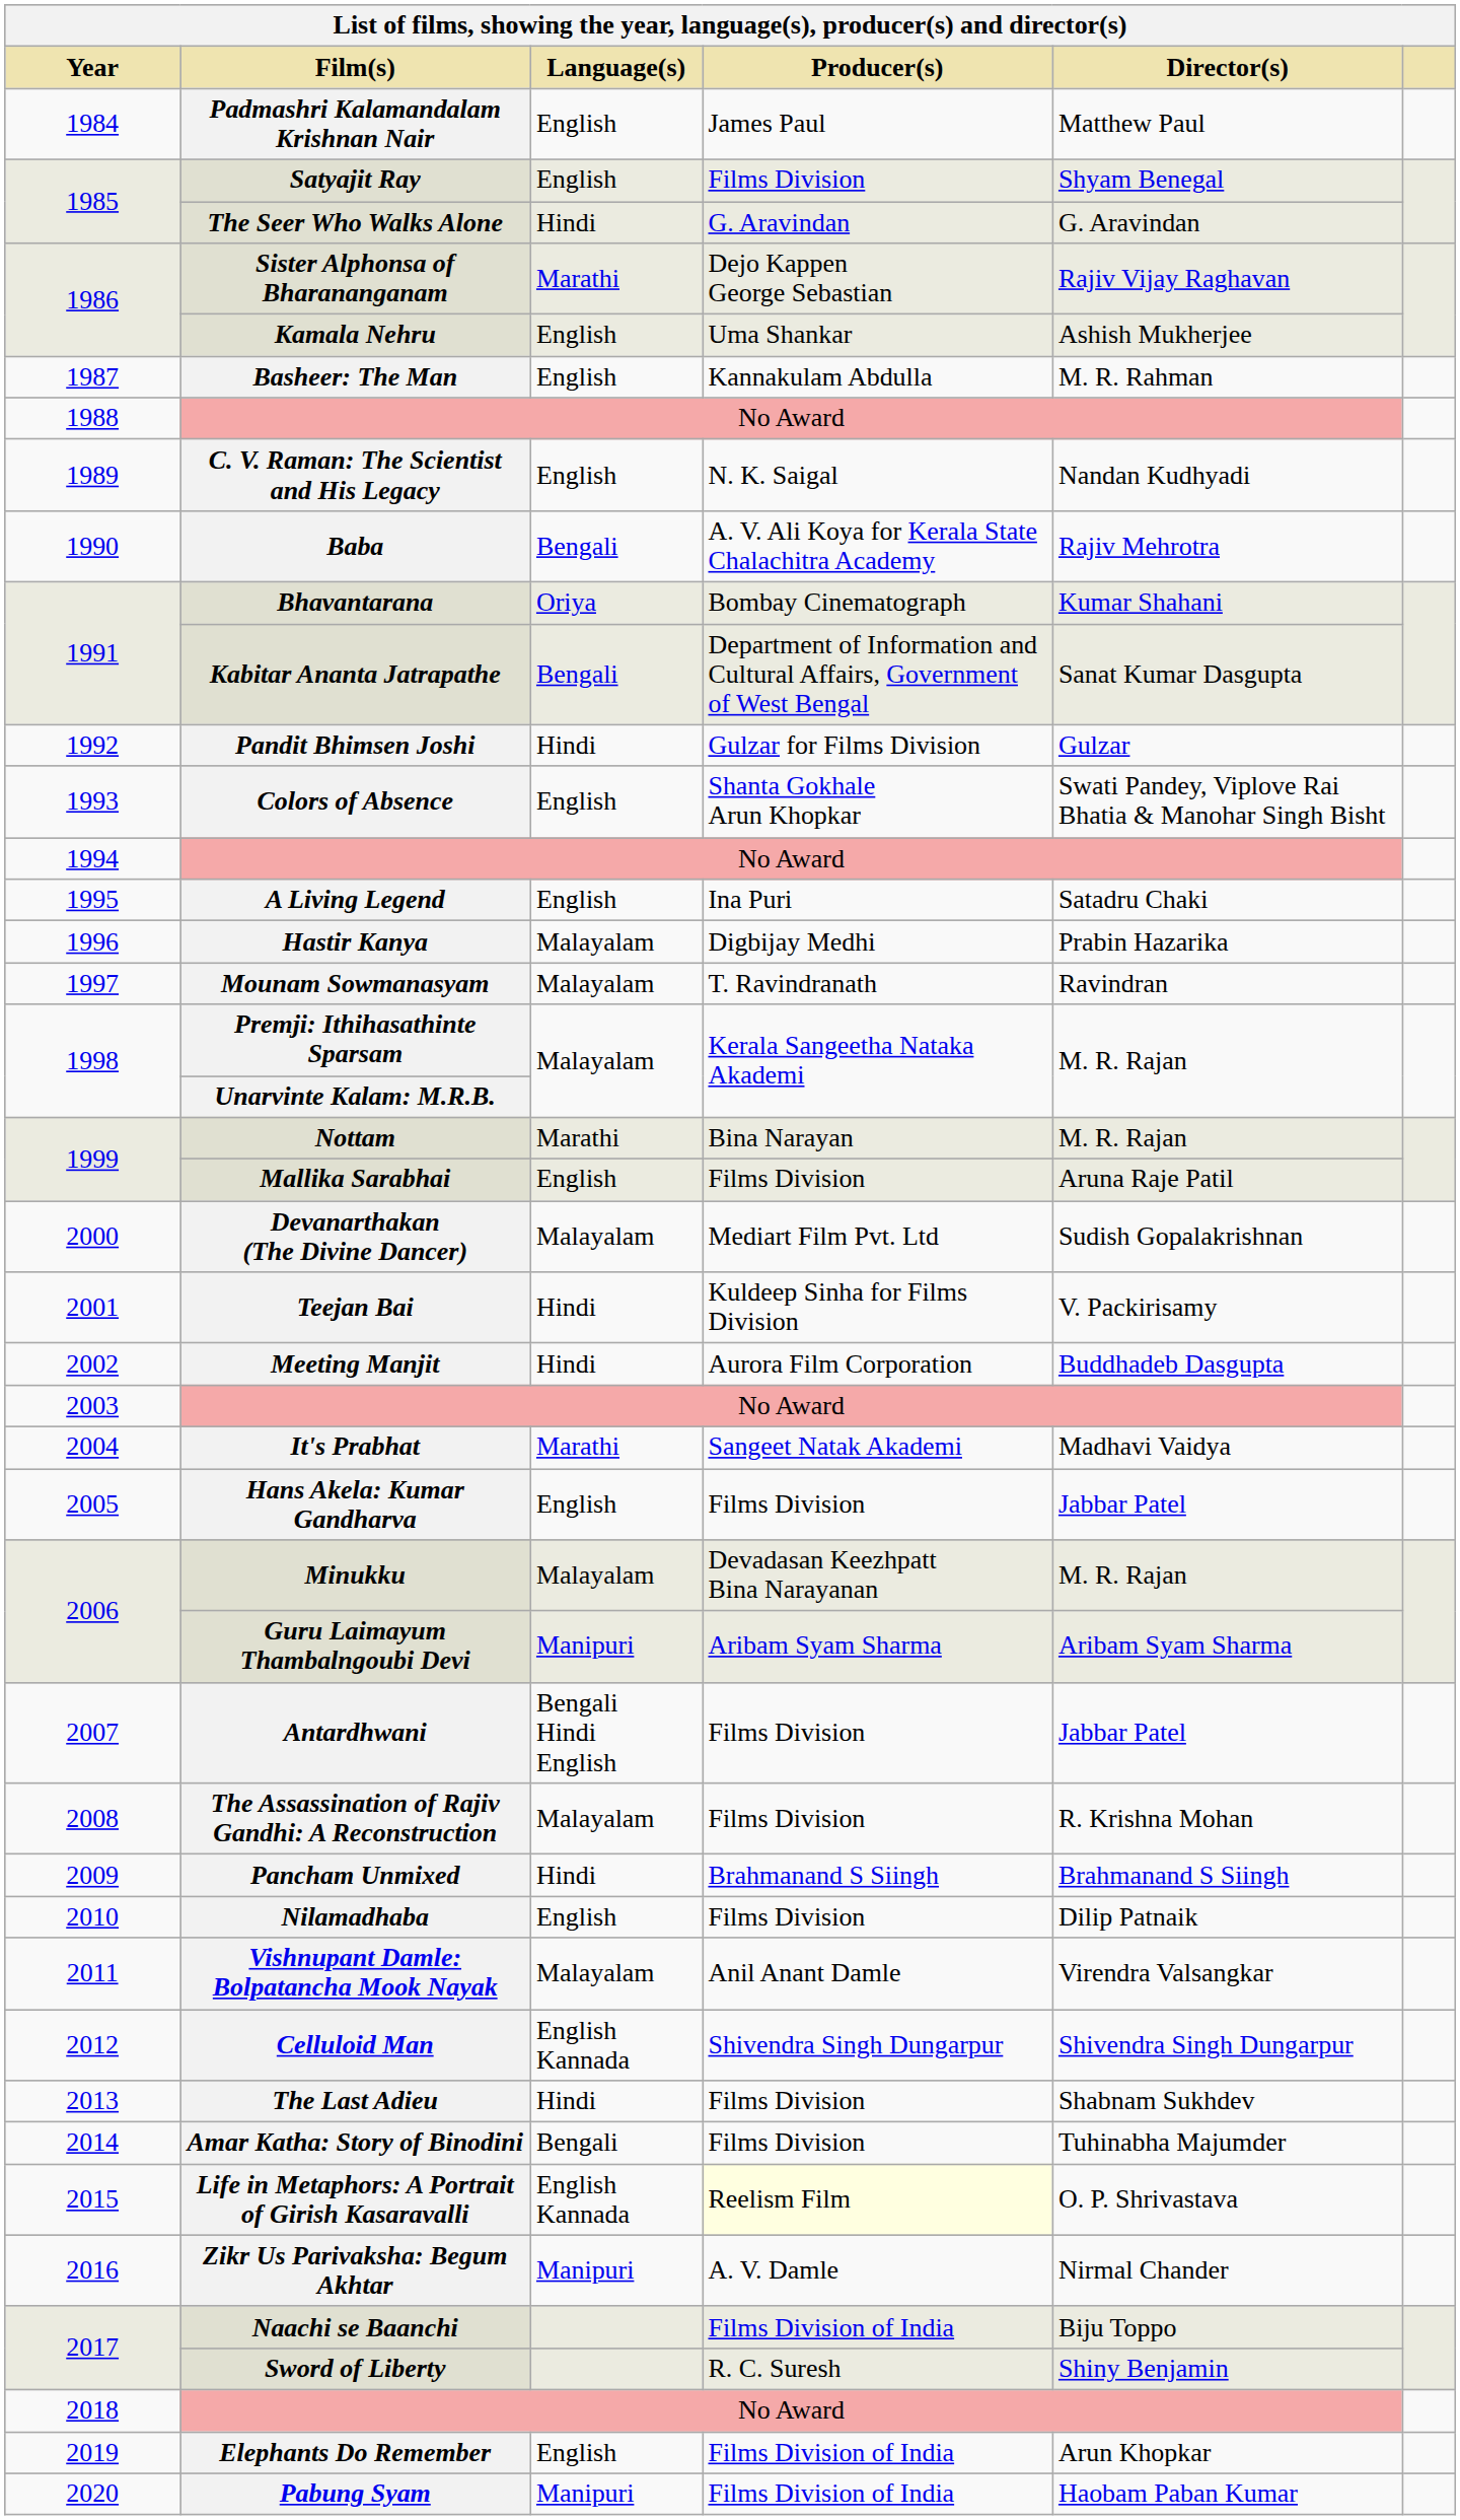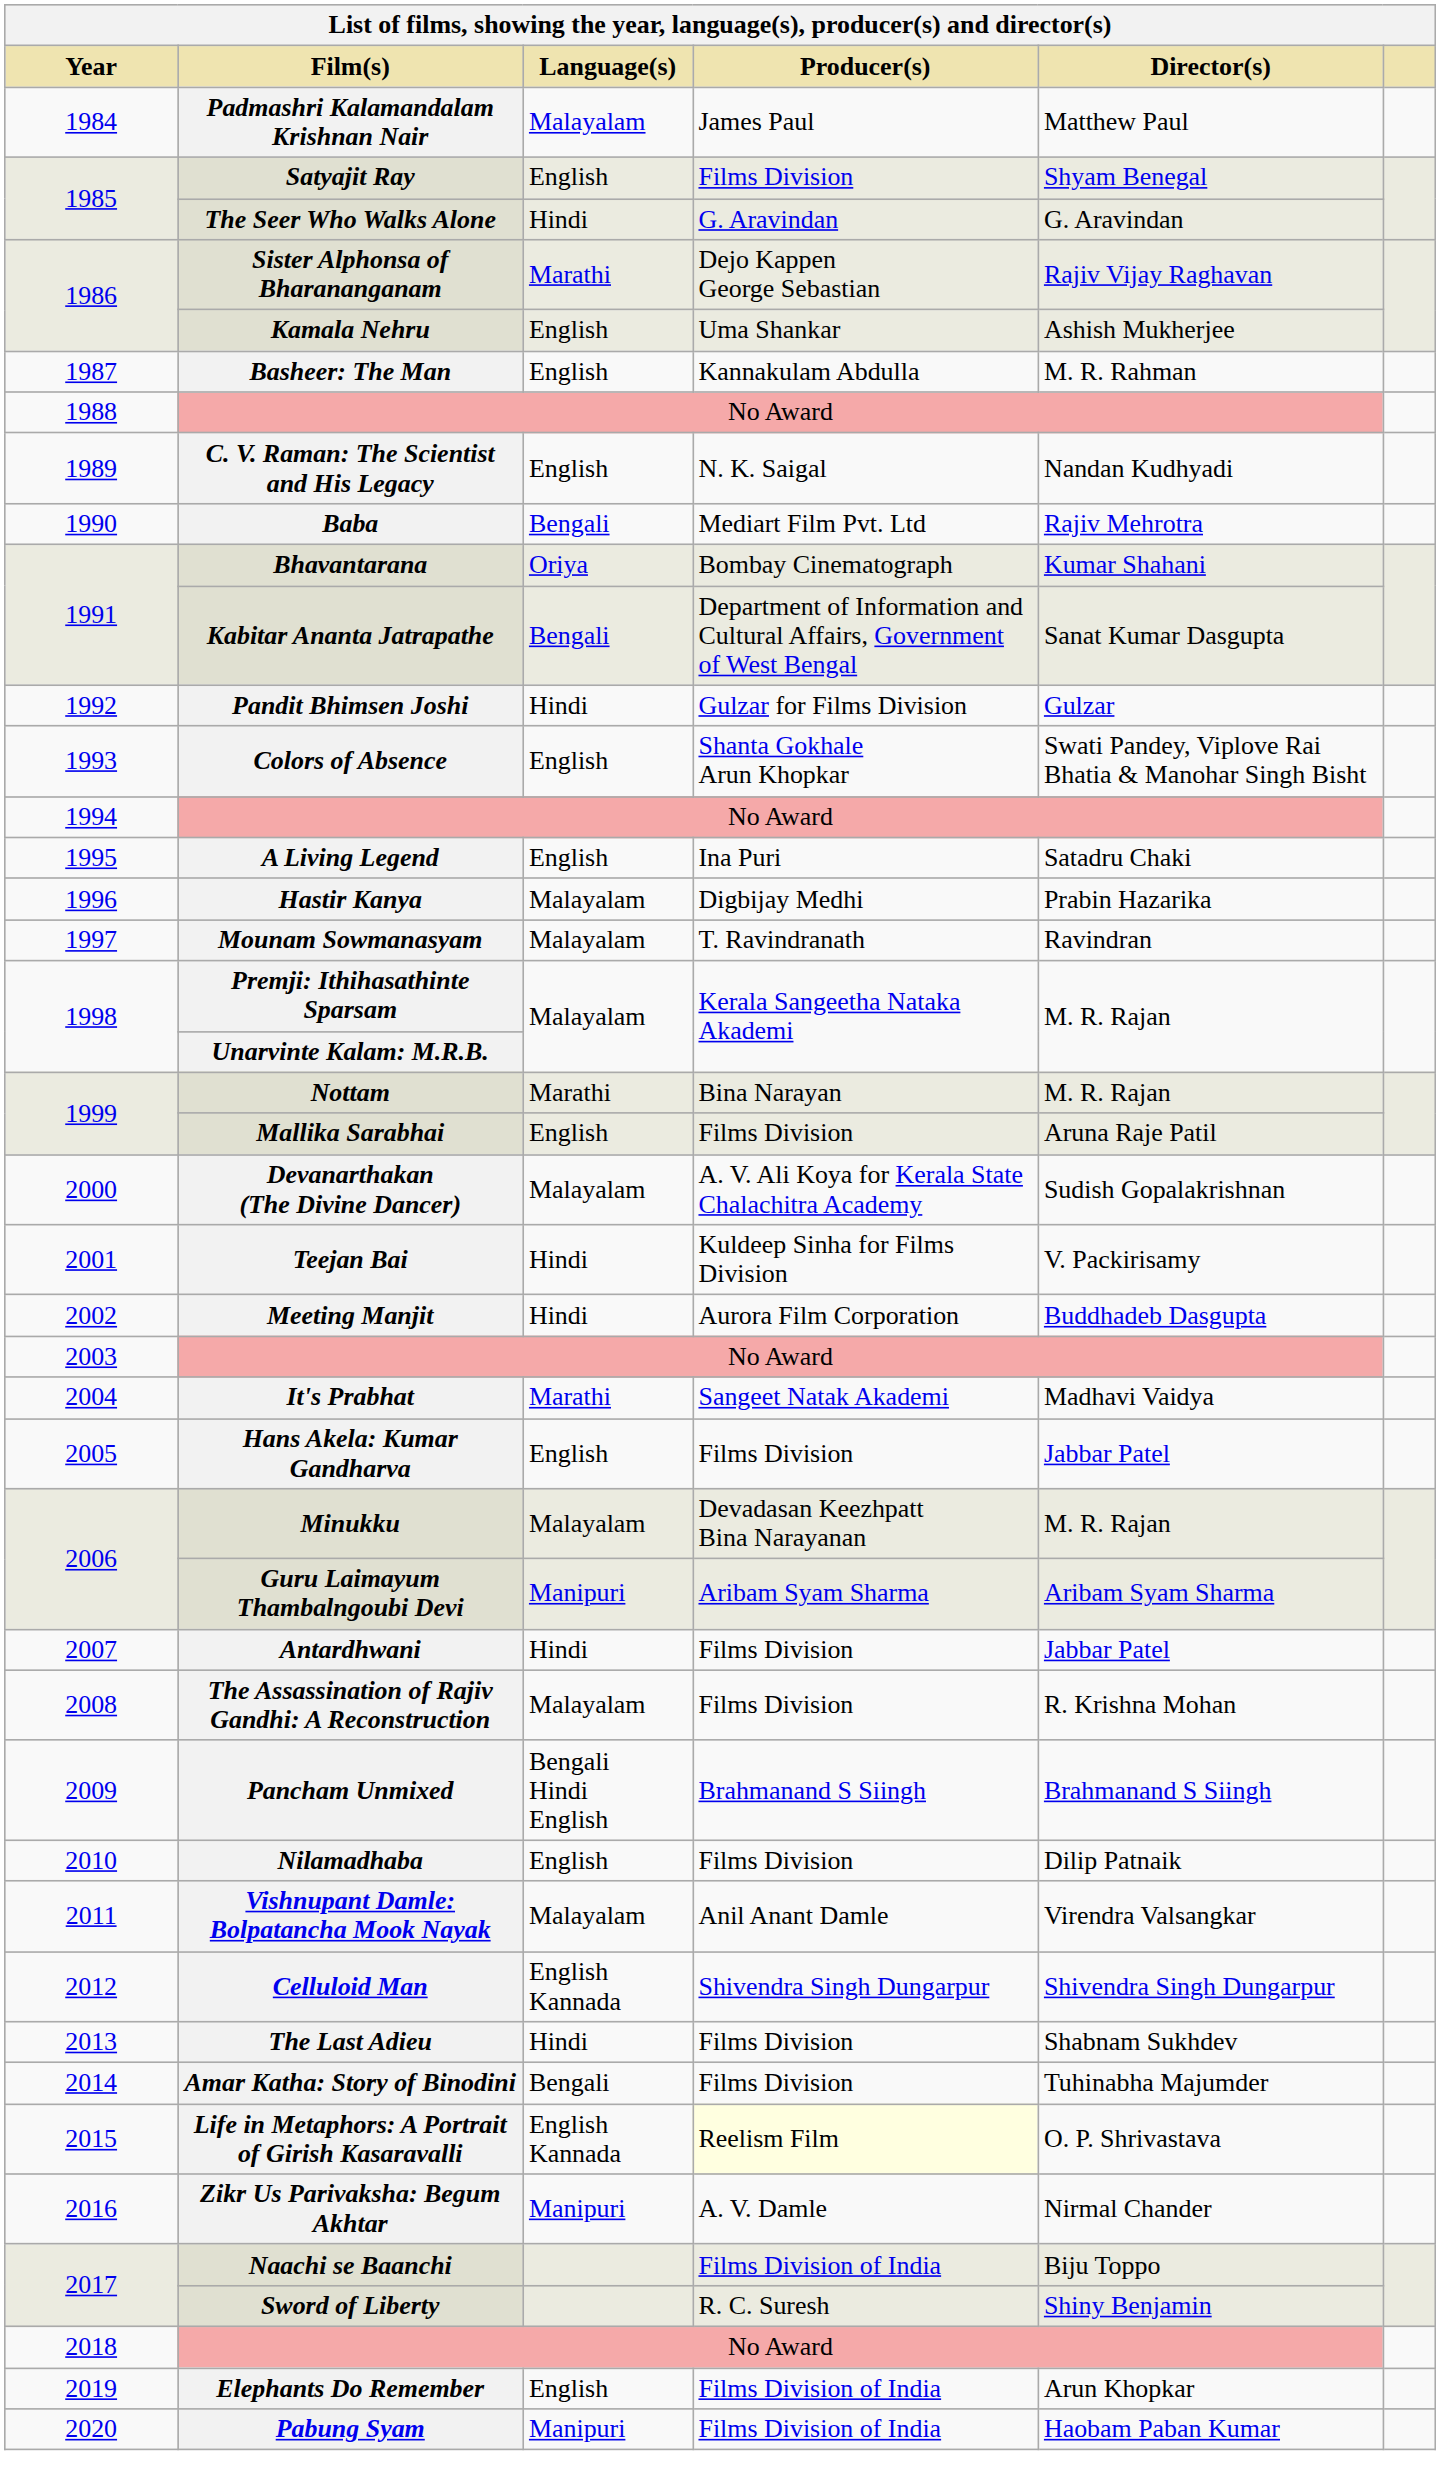Padmashri Kalamandalam Krishnan Nair | Language(s): English -> Malayalam
Baba | Producer(s): A. V. Ali Koya for Kerala State Chalachitra Academy -> Mediart Film Pvt. Ltd
Devanarthakan (The Divine Dancer) | Producer(s): Mediart Film Pvt. Ltd -> A. V. Ali Koya for Kerala State Chalachitra Academy
Antardhwani | Language(s): Bengali Hindi English -> Hindi
Pancham Unmixed | Language(s): Hindi -> Bengali Hindi English
